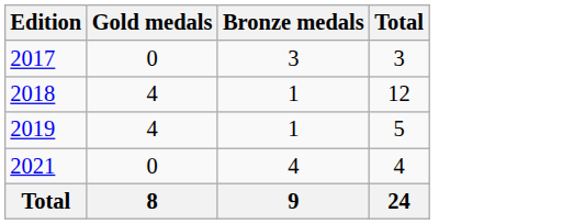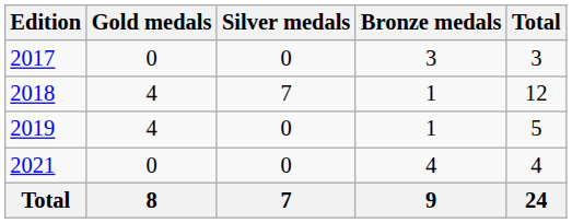+ column: Silver medals | 0 | 7 | 0 | 0 | 7
